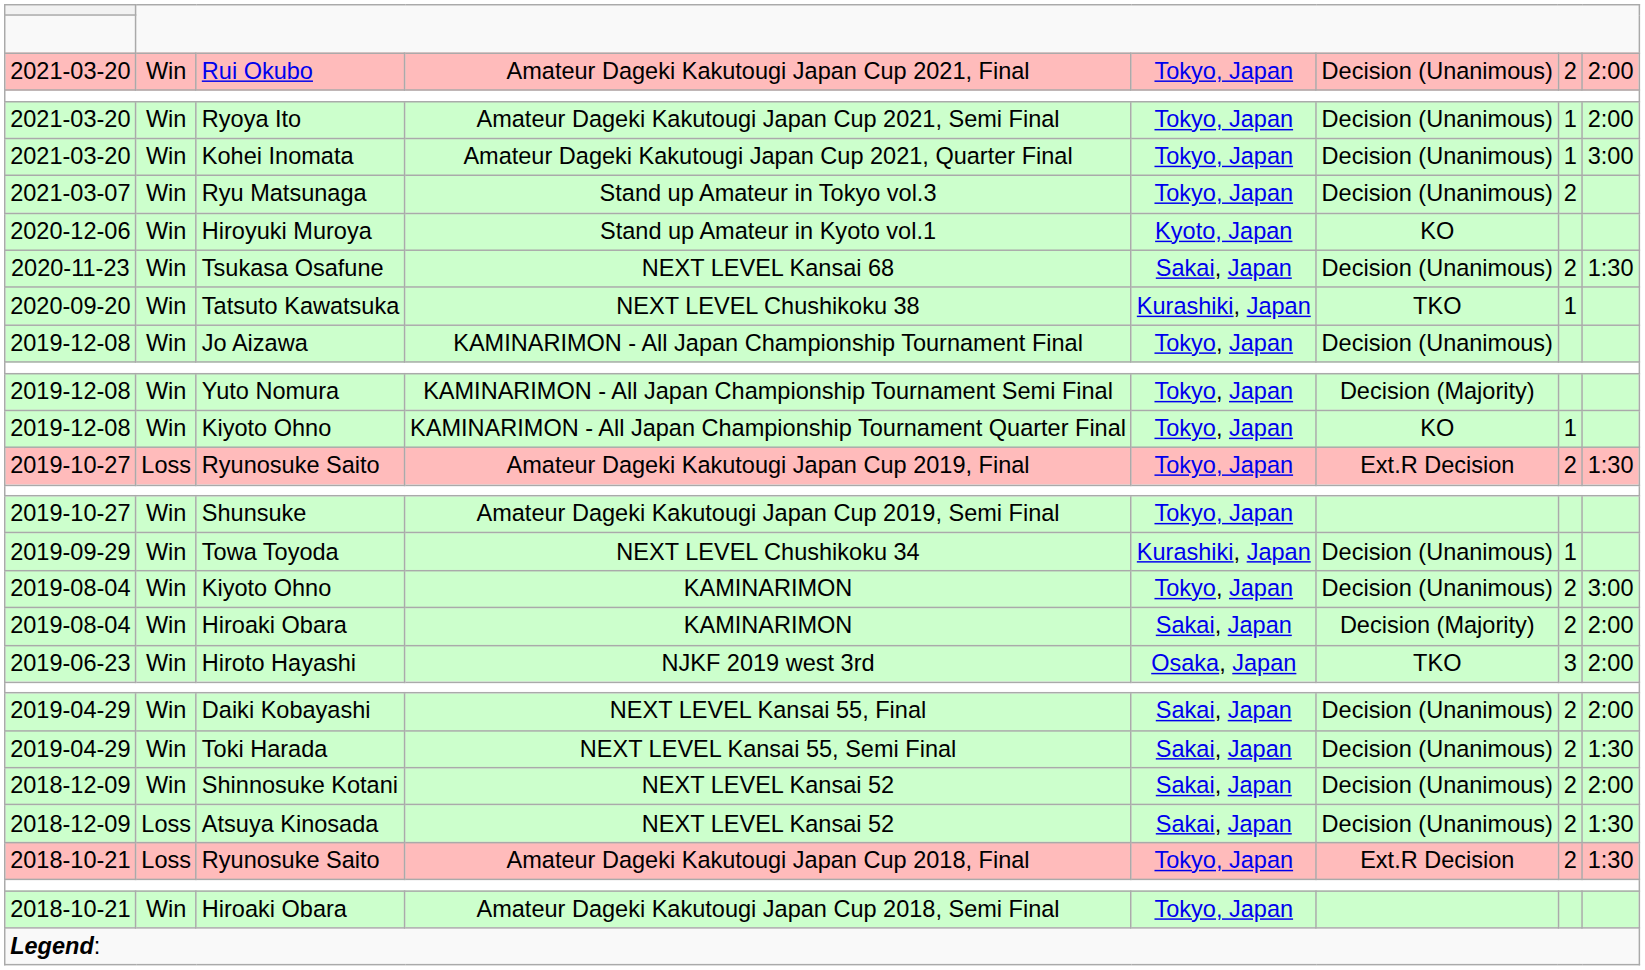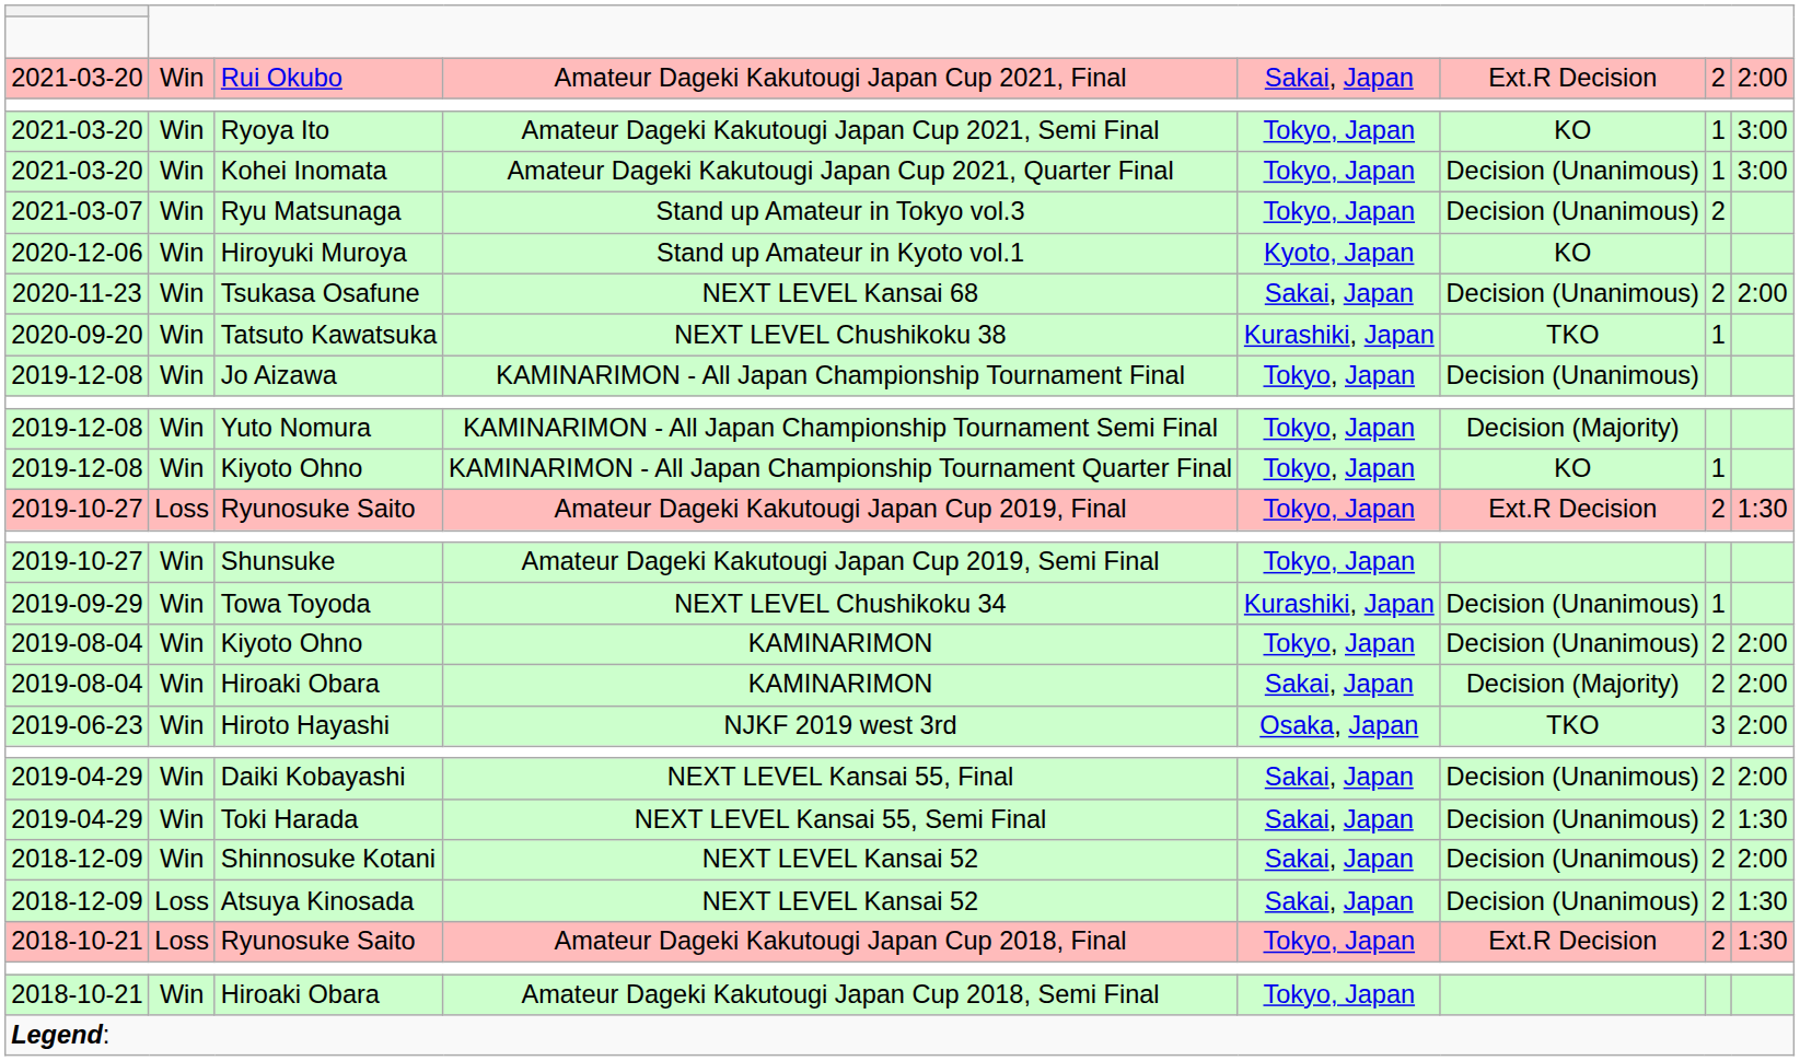Amateur Dageki Kakutougi Japan Cup 2021, Final | column 5: Tokyo, Japan -> Sakai, Japan
Amateur Dageki Kakutougi Japan Cup 2021, Final | column 6: Decision (Unanimous) -> Ext.R Decision
Amateur Dageki Kakutougi Japan Cup 2021, Semi Final | column 6: Decision (Unanimous) -> KO
Amateur Dageki Kakutougi Japan Cup 2021, Semi Final | column 8: 2:00 -> 3:00
NEXT LEVEL Kansai 68 | column 8: 1:30 -> 2:00
Kiyoto Ohno / KAMINARIMON | column 8: 3:00 -> 2:00
